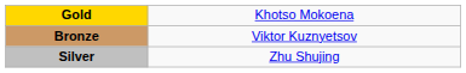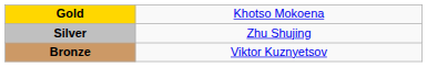rows swapped: Silver <-> Bronze
